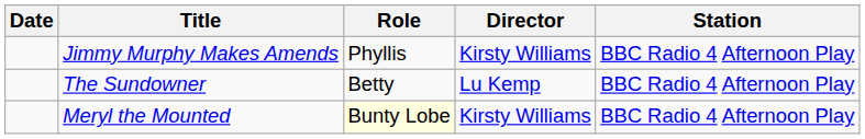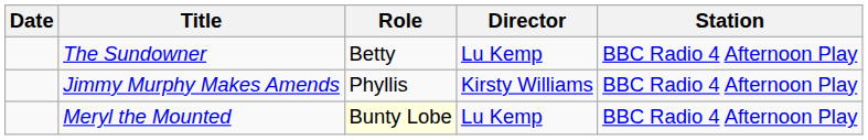rows swapped: The Sundowner <-> Jimmy Murphy Makes Amends
Meryl the Mounted | Director: Kirsty Williams -> Lu Kemp
